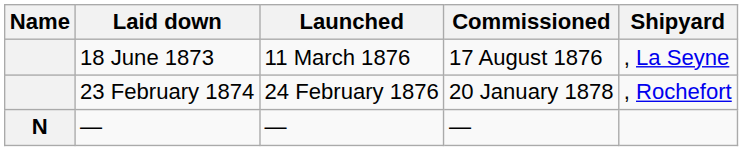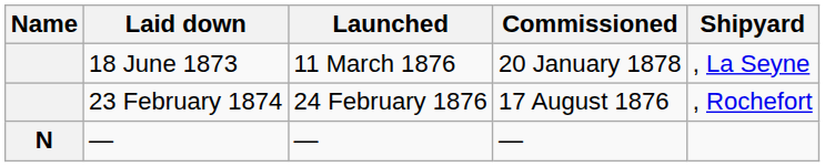18 June 1873 | Commissioned: 17 August 1876 -> 20 January 1878
23 February 1874 | Commissioned: 20 January 1878 -> 17 August 1876
